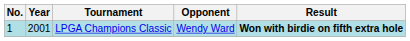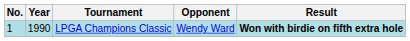LPGA Champions Classic | Year: 2001 -> 1990
